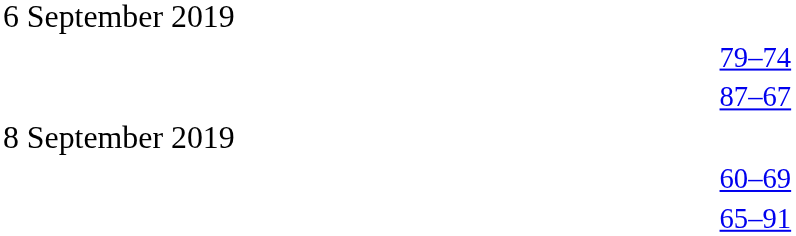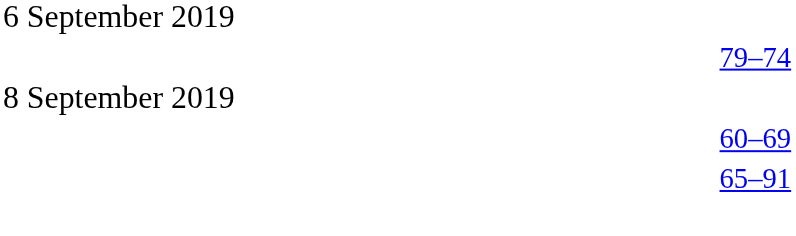- row: 87–67
